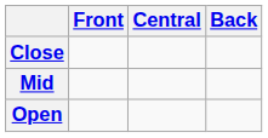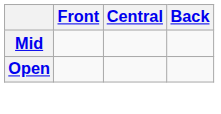- row: Close
